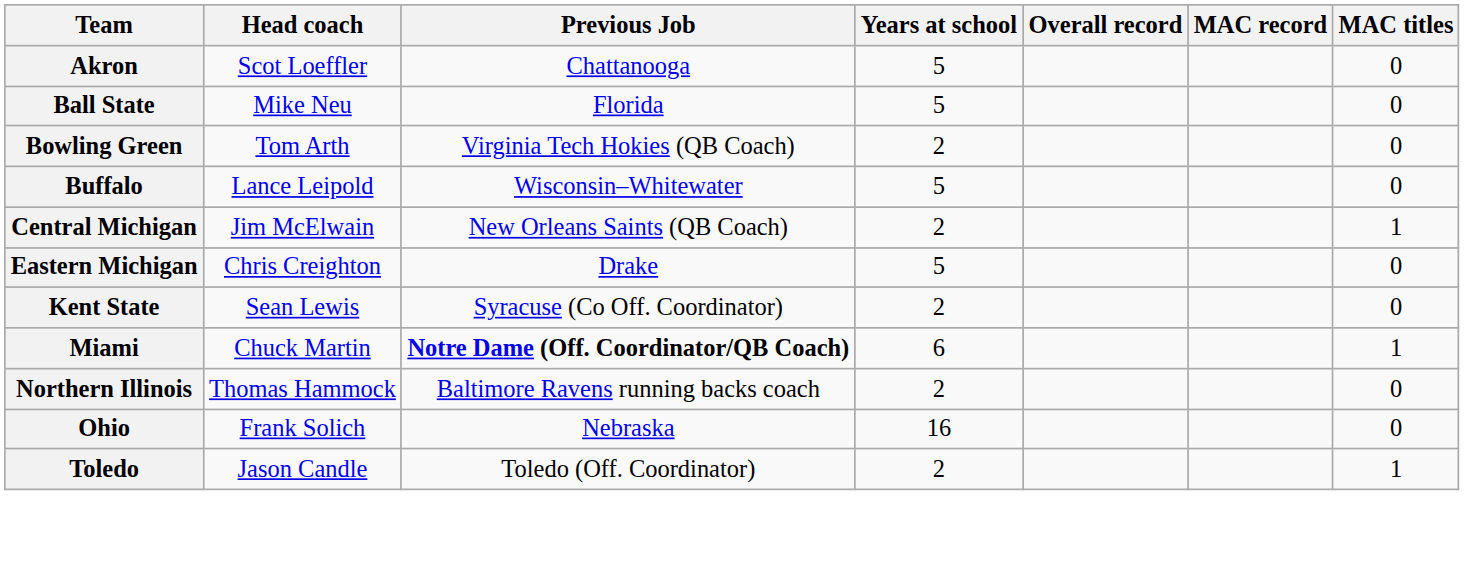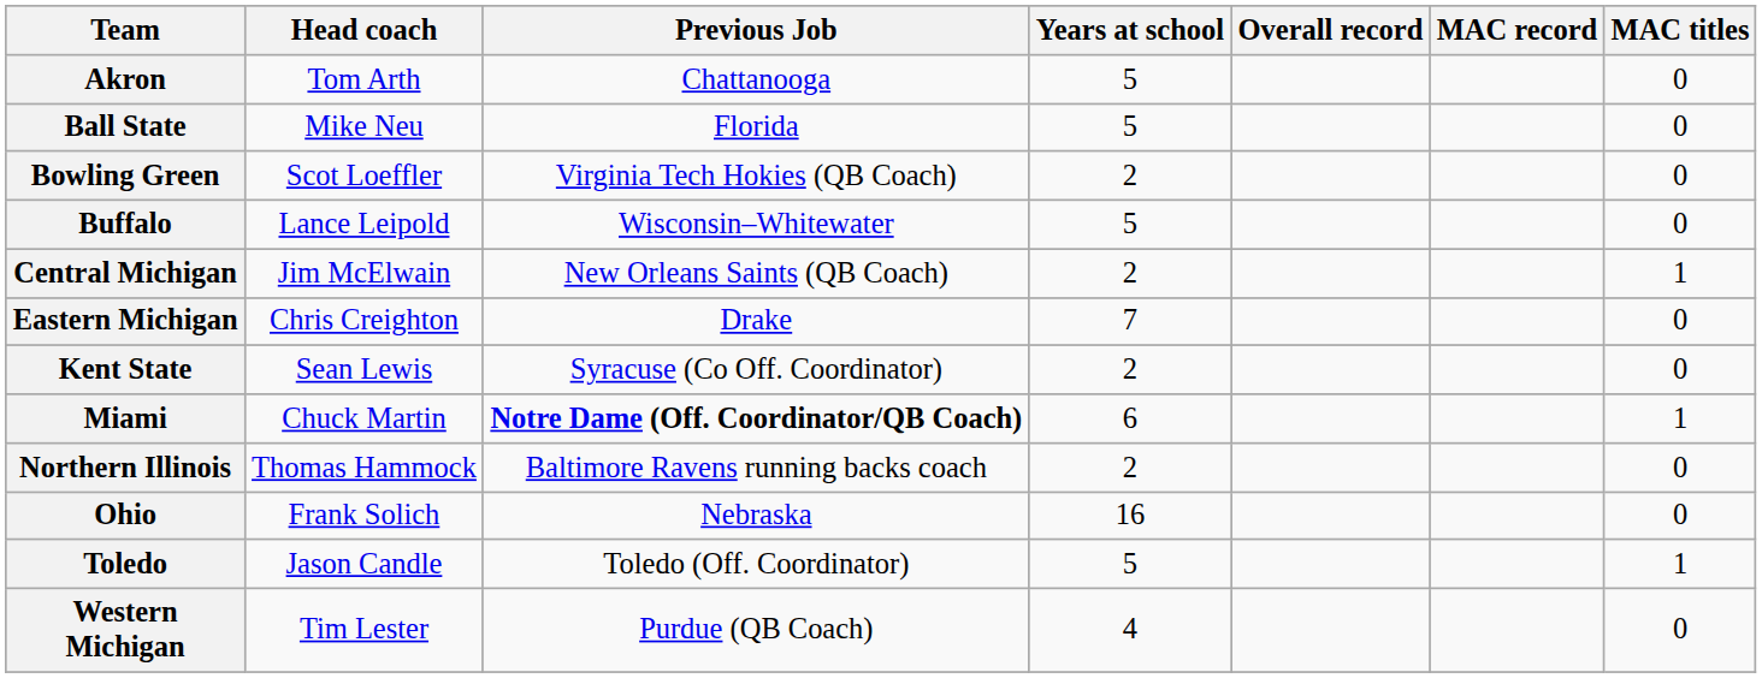Akron | Head coach: Scot Loeffler -> Tom Arth
Bowling Green | Head coach: Tom Arth -> Scot Loeffler
Eastern Michigan | Years at school: 5 -> 7
Toledo | Years at school: 2 -> 5
+ row: Western Michigan | Tim Lester | Purdue (QB Coach) | 4 | 0
